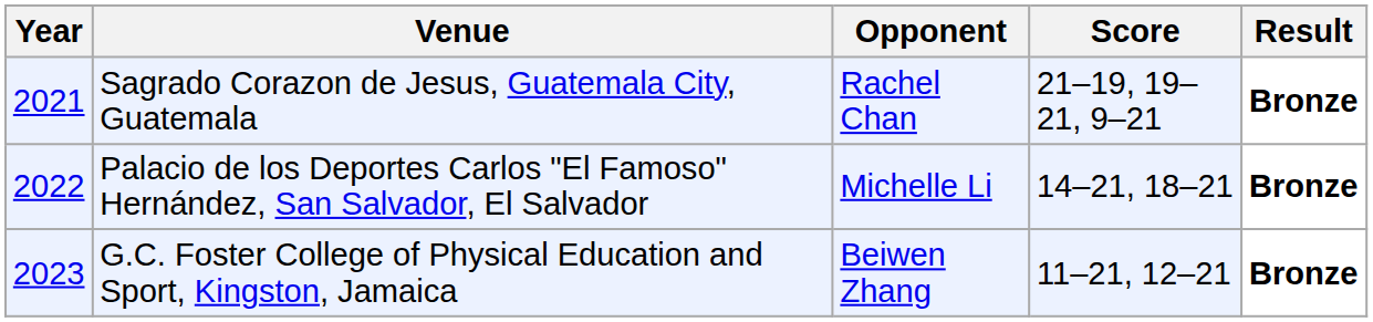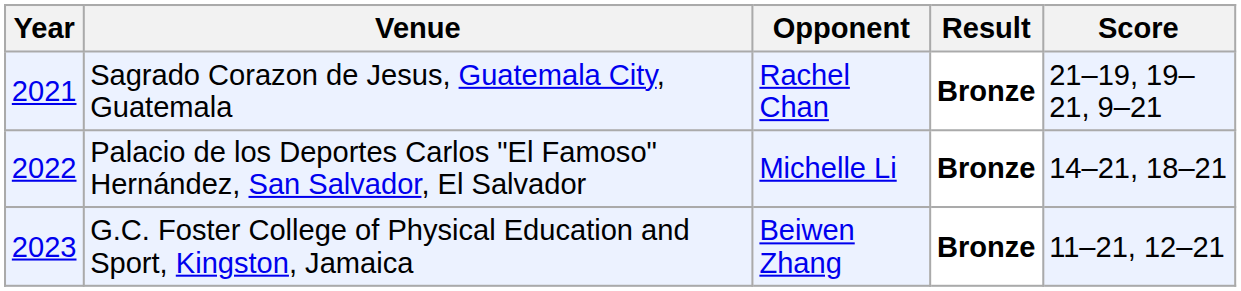columns swapped: Score <-> Result
